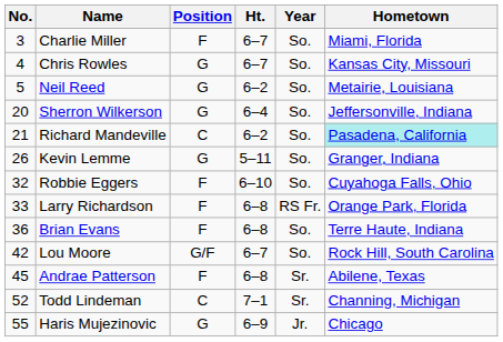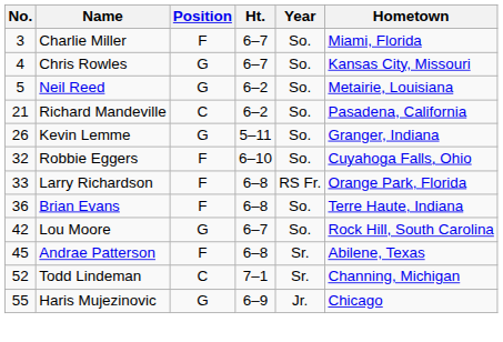- row: 20 | Sherron Wilkerson | G | 6–4 | So. | Jeffersonville, Indiana
Richard Mandeville | Hometown: paleturquoise background -> no background
Lou Moore | Position: G/F -> G
